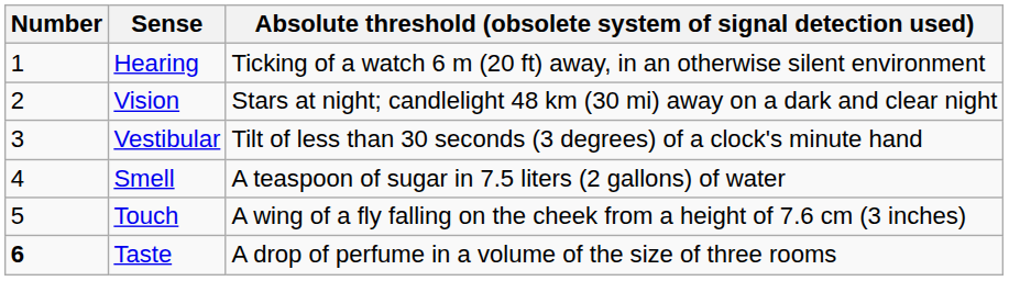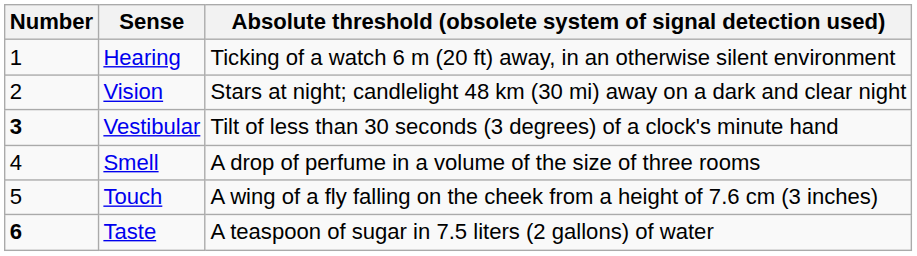Vestibular | Number: normal -> bold
Smell | column 3: A teaspoon of sugar in 7.5 liters (2 gallons) of water -> A drop of perfume in a volume of the size of three rooms
Taste | column 3: A drop of perfume in a volume of the size of three rooms -> A teaspoon of sugar in 7.5 liters (2 gallons) of water
